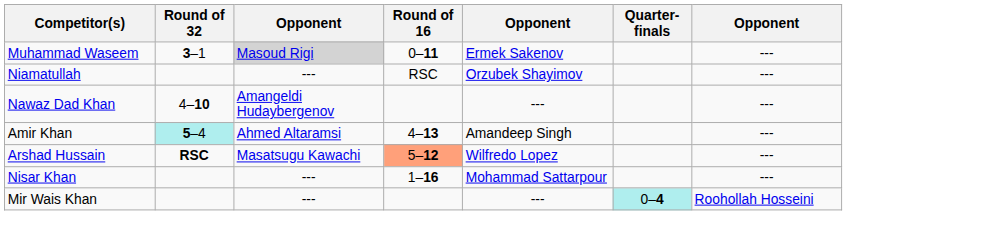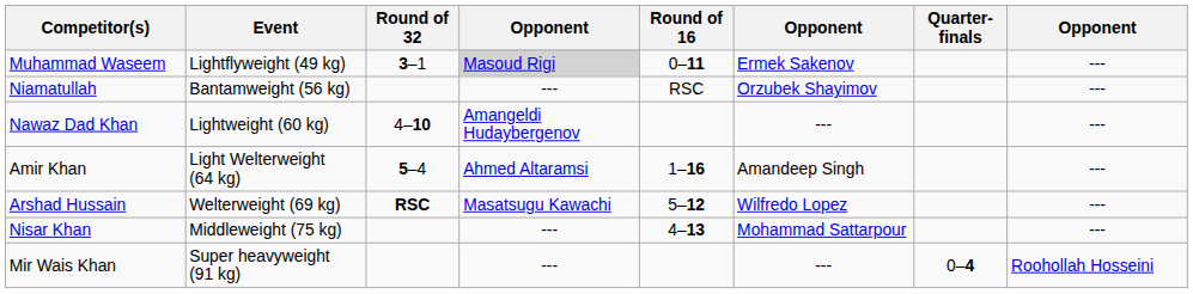+ column: Event | Lightflyweight (49 kg) | Bantamweight (56 kg) | Lightweight (60 kg) | Light Welterweight (64 kg) | Welterweight (69 kg) | Middleweight (75 kg) | Super heavyweight (91 kg)
Amir Khan | Round of 32: paleturquoise background -> no background
Amir Khan | Round of 16: 4–13 -> 1–16
Arshad Hussain | Round of 16: lightsalmon background -> no background
Nisar Khan | Round of 16: 1–16 -> 4–13
Mir Wais Khan | Quarter-finals: paleturquoise background -> no background
